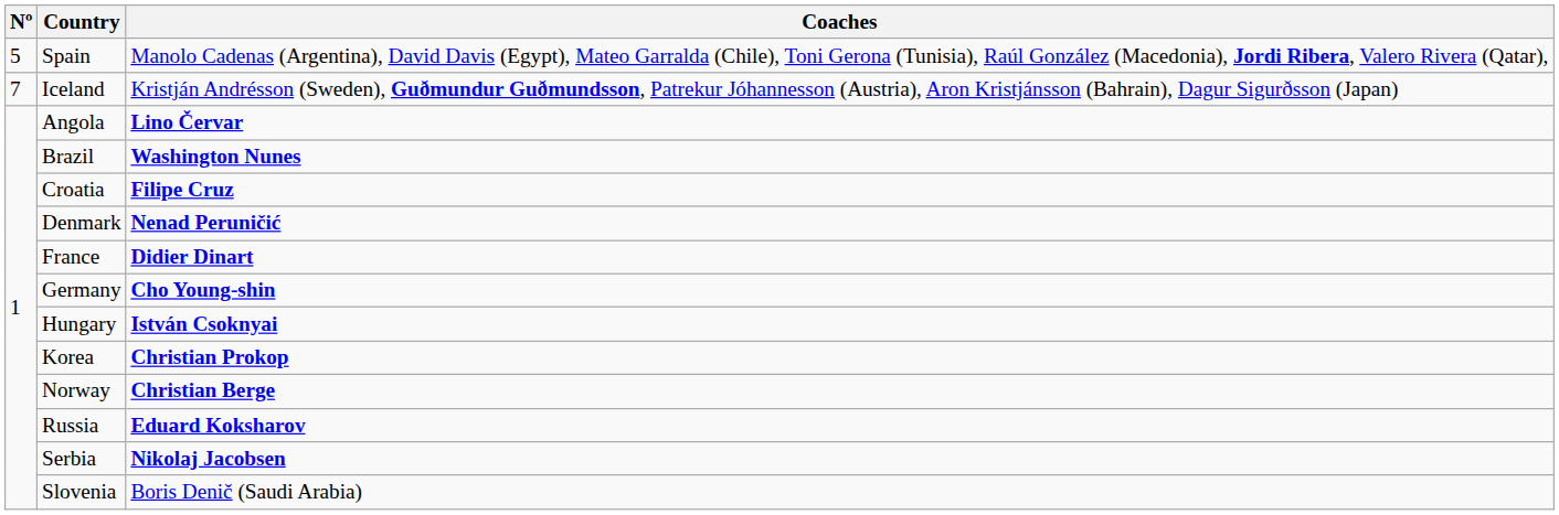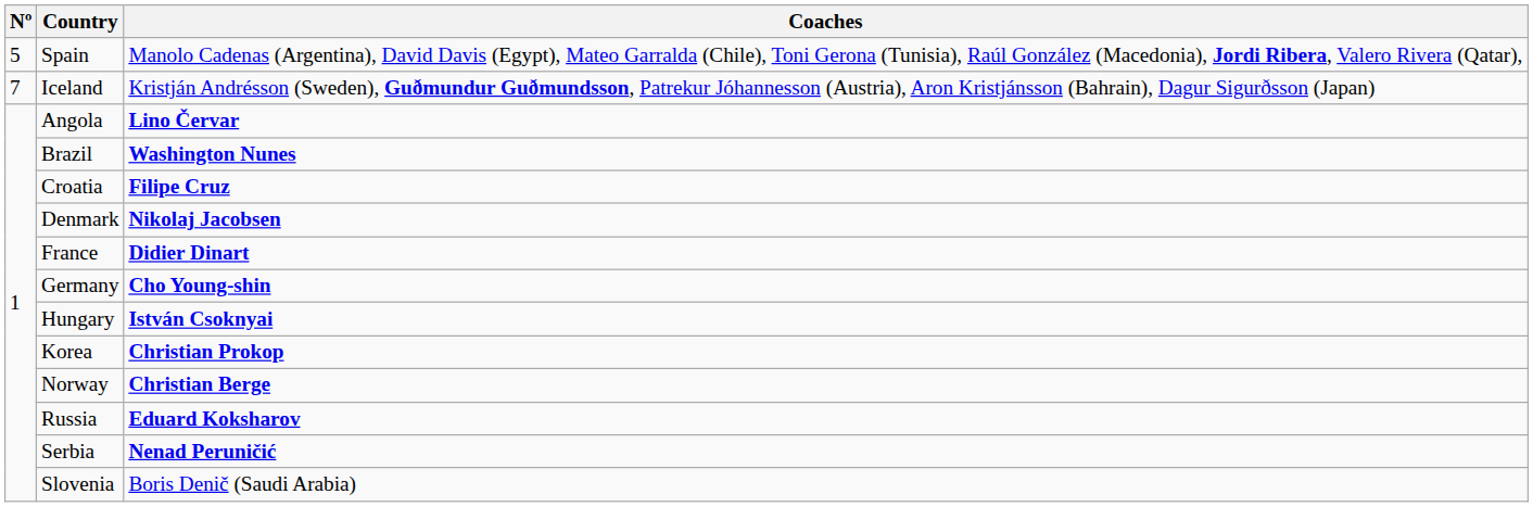Denmark | Coaches: Nenad Peruničić -> Nikolaj Jacobsen
Serbia | Coaches: Nikolaj Jacobsen -> Nenad Peruničić
